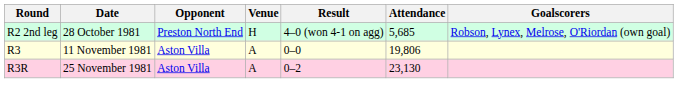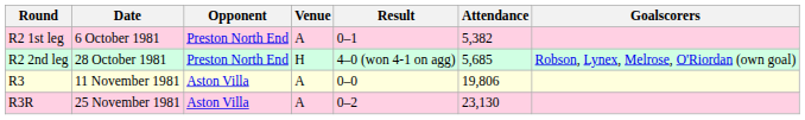+ row: R2 1st leg | 6 October 1981 | Preston North End | A | 0–1 | 5,382
